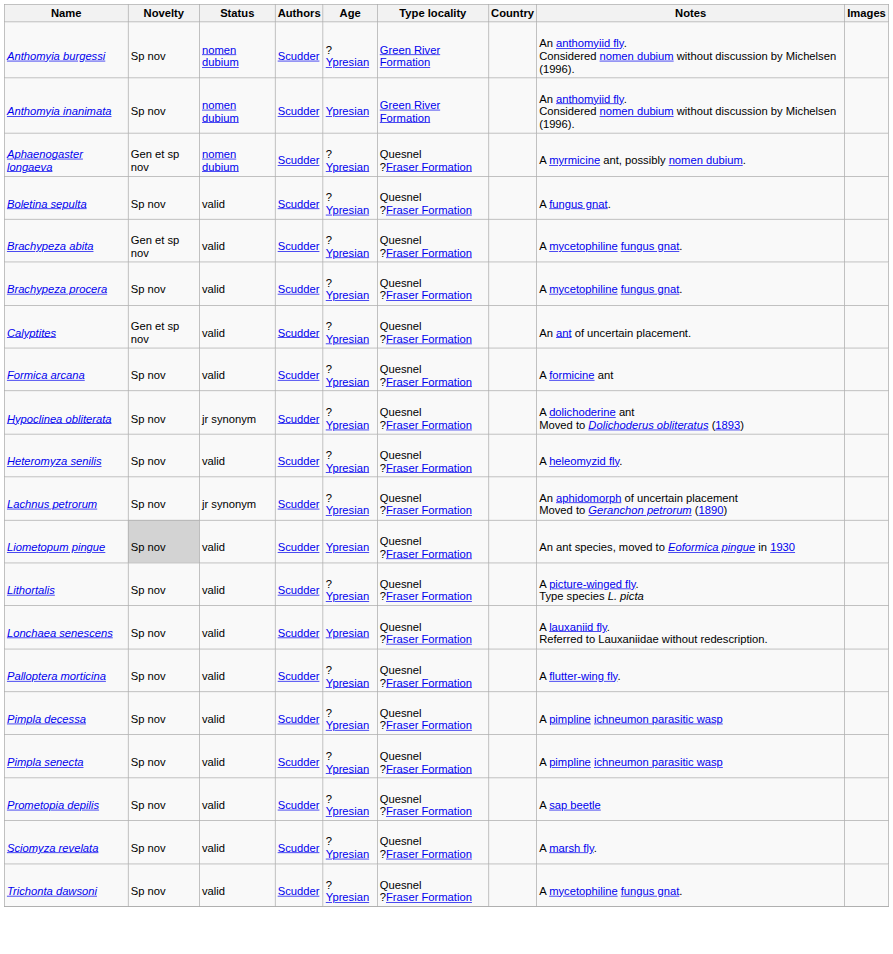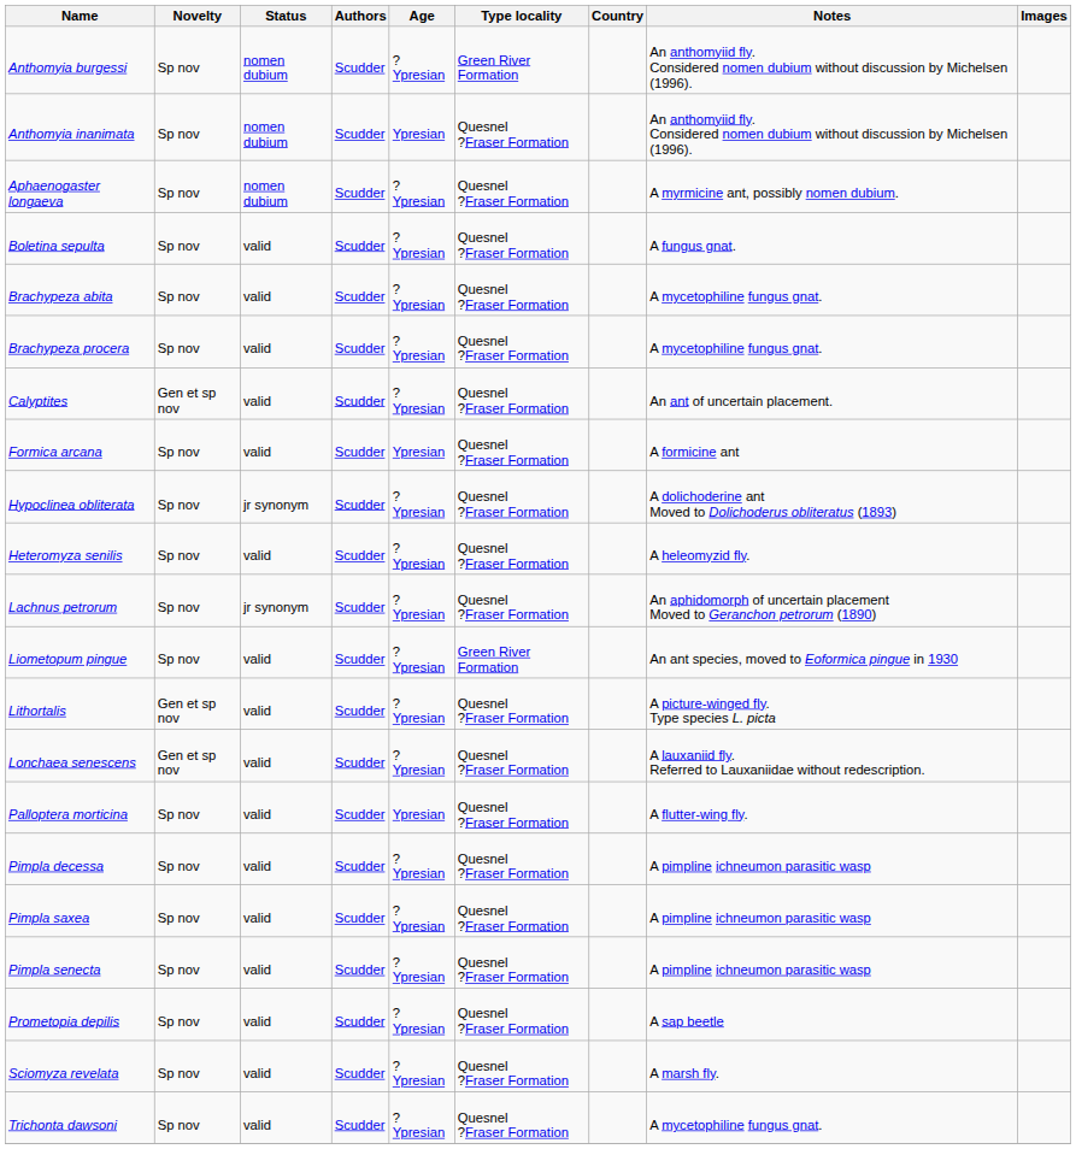Anthomyia inanimata | Type locality: Green River Formation -> Quesnel ?Fraser Formation
Aphaenogaster longaeva | Novelty: Gen et sp nov -> Sp nov
Brachypeza abita | Novelty: Gen et sp nov -> Sp nov
Formica arcana | Age: ?Ypresian -> Ypresian
Liometopum pingue | Novelty: lightgrey background -> no background
Liometopum pingue | Age: Ypresian -> ?Ypresian
Liometopum pingue | Type locality: Quesnel ?Fraser Formation -> Green River Formation
Lithortalis | Novelty: Sp nov -> Gen et sp nov
Lonchaea senescens | Novelty: Sp nov -> Gen et sp nov
Lonchaea senescens | Age: Ypresian -> ?Ypresian
Palloptera morticina | Age: ?Ypresian -> Ypresian
+ row: Pimpla saxea | Sp nov | valid | Scudder | ?Ypresian | Quesnel ?Fraser Formation | A pimpline ichneumon parasitic wasp
